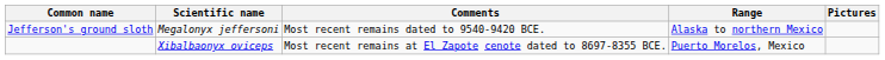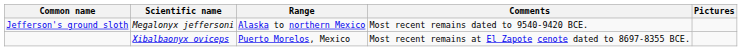columns swapped: Range <-> Comments
